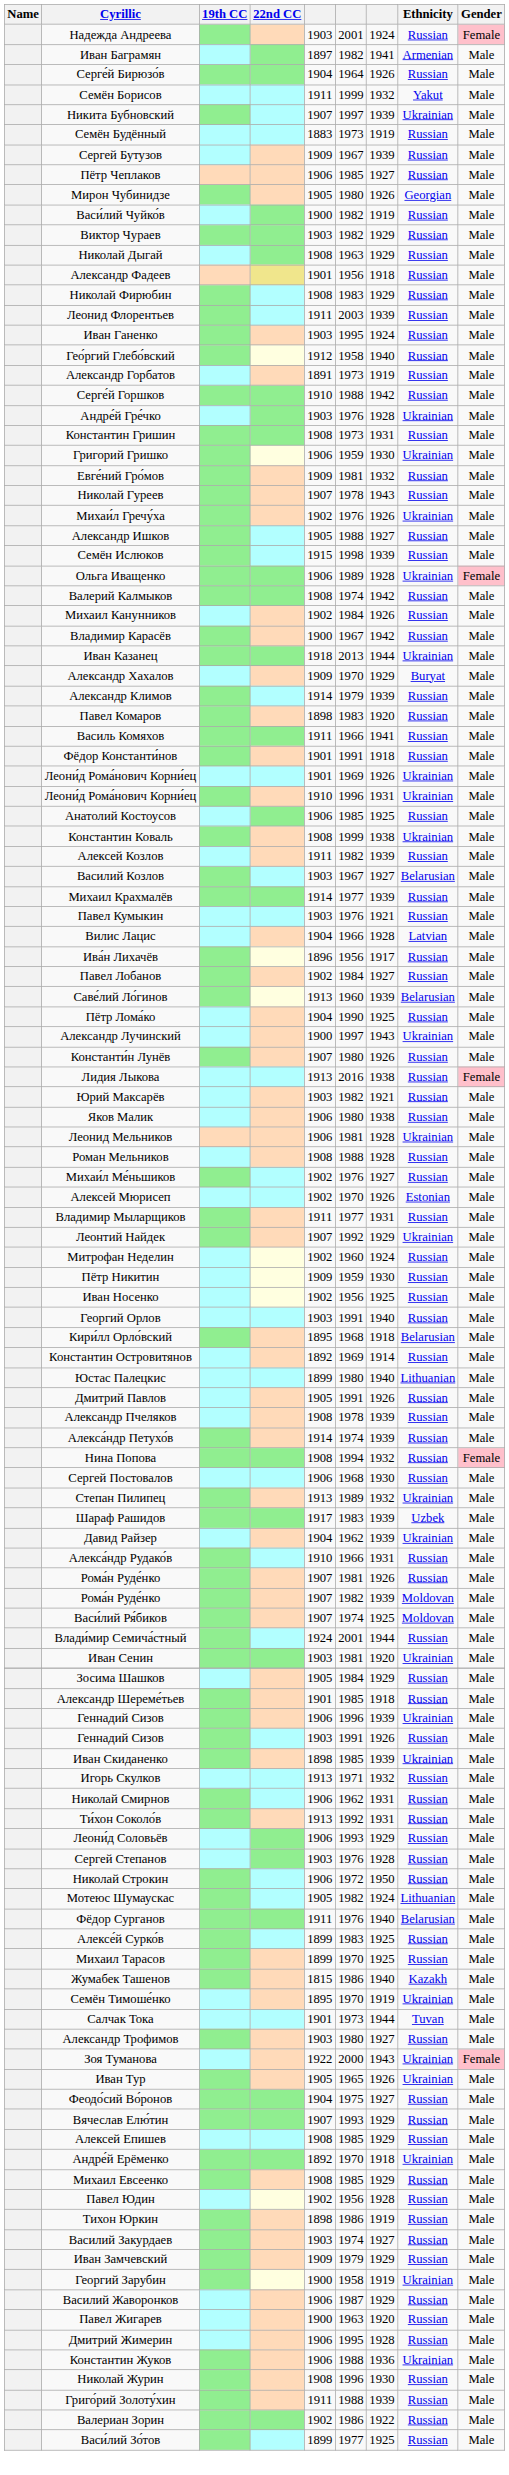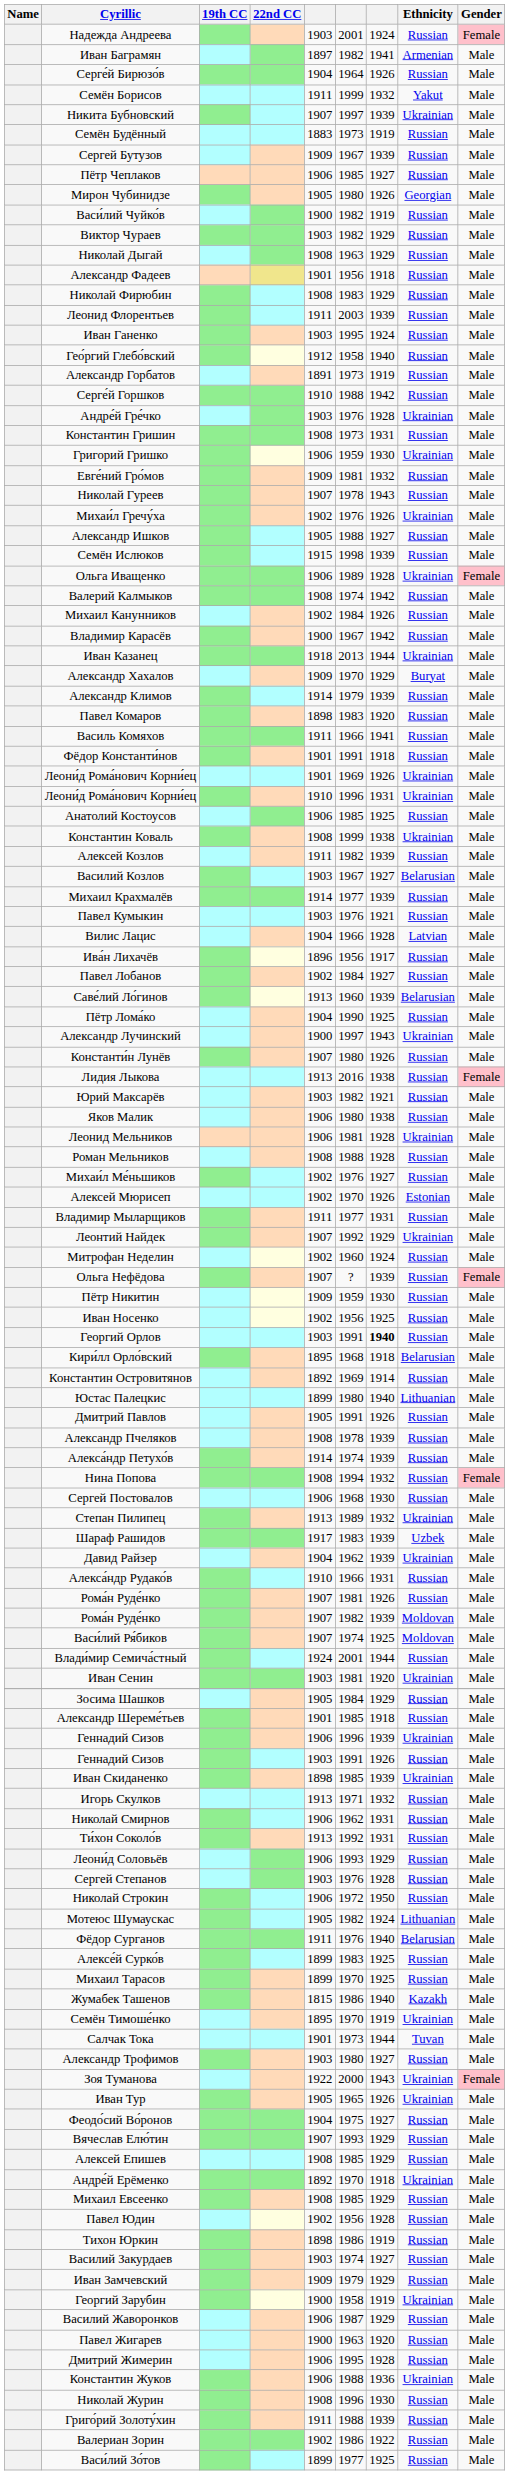+ row: Ольга Нефёдова | 1907 | ? | 1939 | Russian | Female
Георгий Орлов | column 7: normal -> bold
